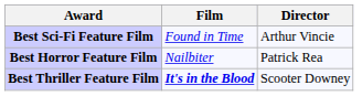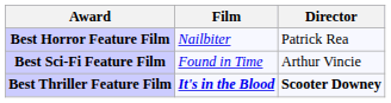rows swapped: Best Horror Feature Film <-> Best Sci-Fi Feature Film
Best Thriller Feature Film | Director: normal -> bold
